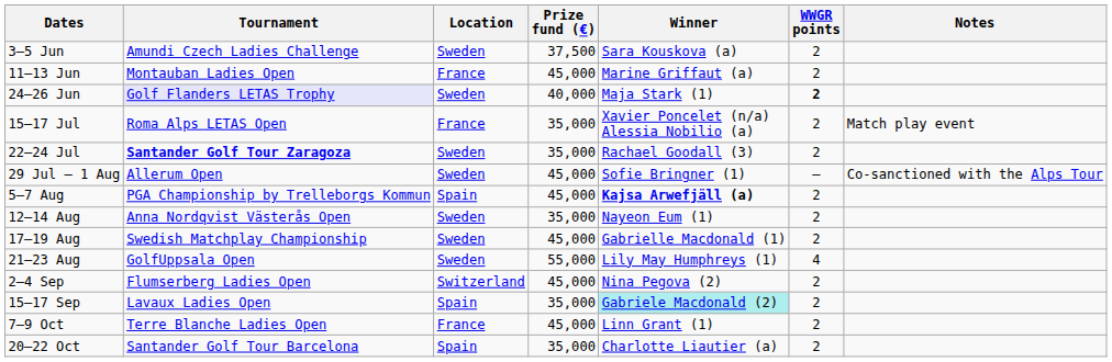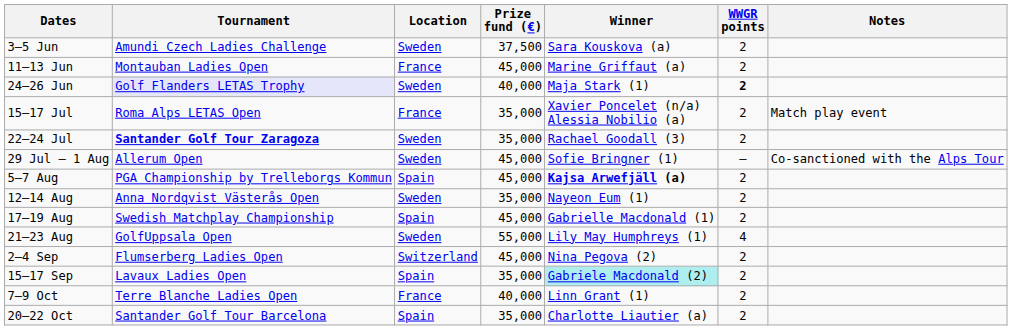17–19 Aug | Location: Sweden -> Spain
7–9 Oct | Prize fund (€): 45,000 -> 40,000
